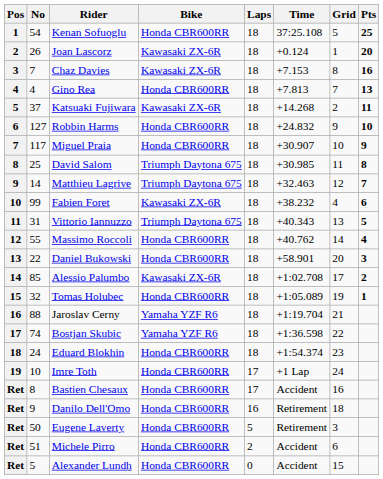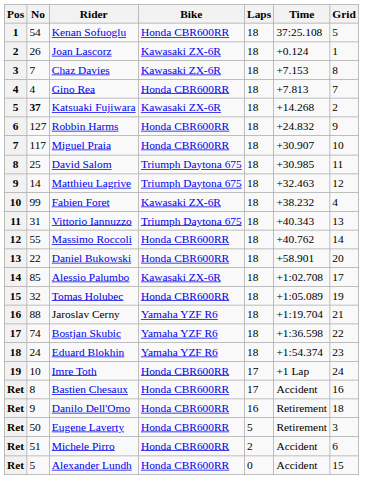- column: Pts | 25 | 20 | 16 | 13 | 11 | 10 | 9 | 8 | 7 | 6 | 5 | 4 | 3 | 2 | 1
Katsuaki Fujiwara | No: normal -> bold
Eduard Blokhin | Bike: Honda CBR600RR -> Yamaha YZF R6
